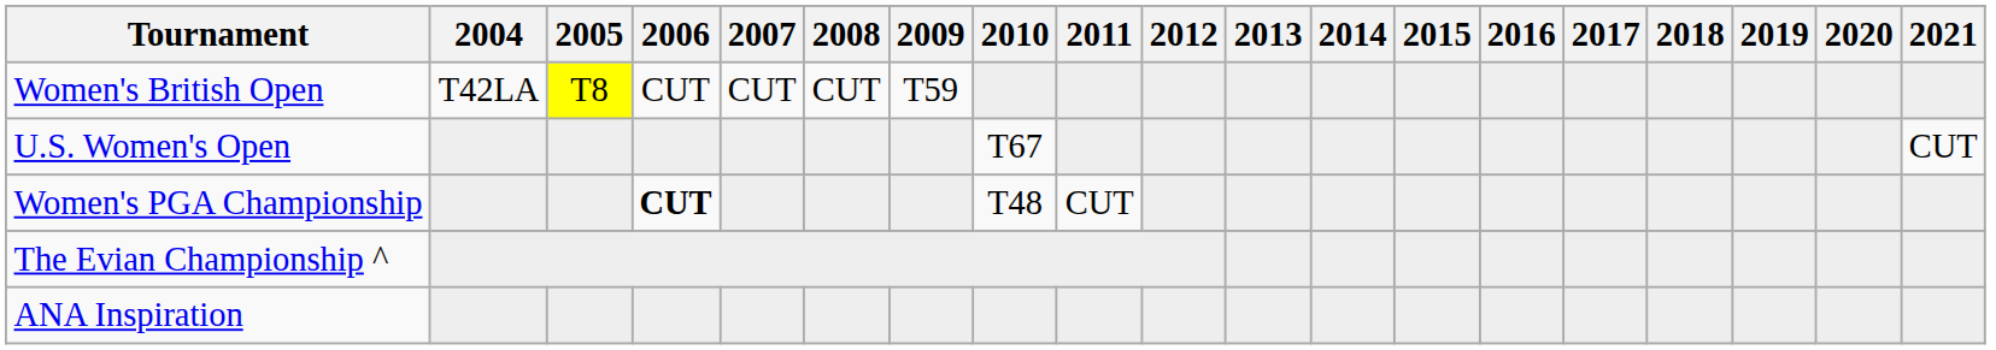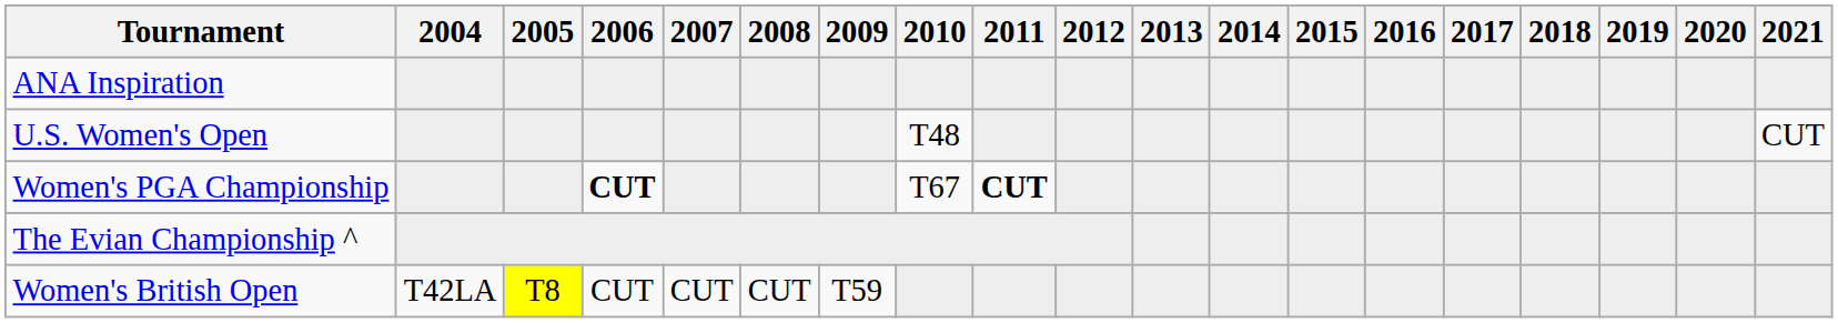rows swapped: ANA Inspiration <-> Women's British Open
U.S. Women's Open | 2010: T67 -> T48
Women's PGA Championship | 2010: T48 -> T67
Women's PGA Championship | 2011: normal -> bold
